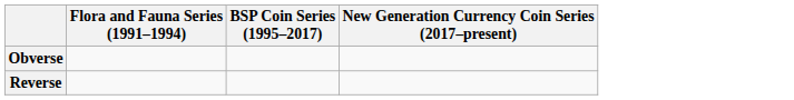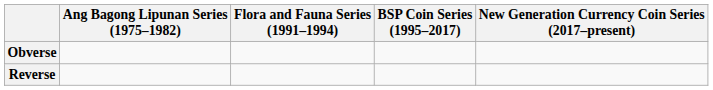+ column: Ang Bagong Lipunan Series (1975–1982)
